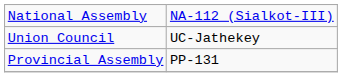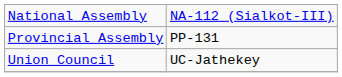rows swapped: Provincial Assembly <-> Union Council
